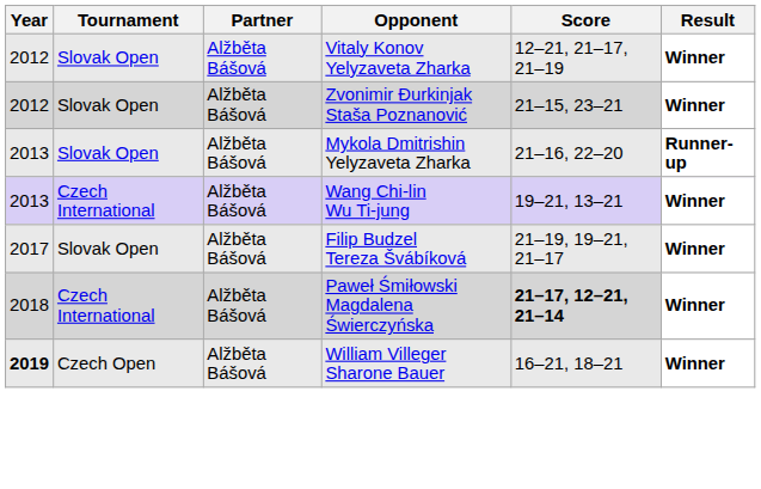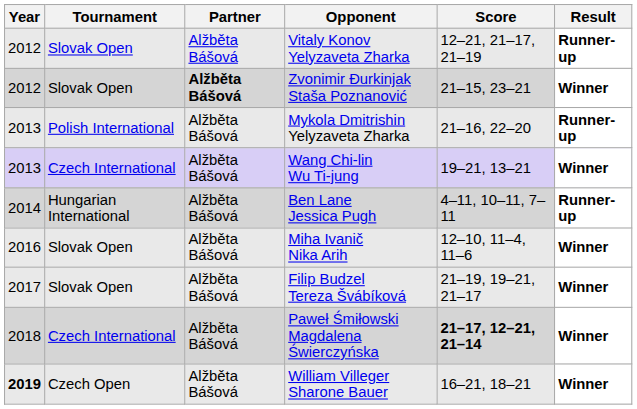Vitaly Konov Yelyzaveta Zharka | Result: Winner -> Runner-up
Zvonimir Đurkinjak Staša Poznanović | Partner: normal -> bold
Mykola Dmitrishin Yelyzaveta Zharka | Tournament: Slovak Open -> Polish International
+ row: 2014 | Hungarian International | Alžběta Bášová | Ben Lane Jessica Pugh | 4–11, 10–11, 7–11 | Runner-up
+ row: 2016 | Slovak Open | Alžběta Bášová | Miha Ivanič Nika Arih | 12–10, 11–4, 11–6 | Winner
